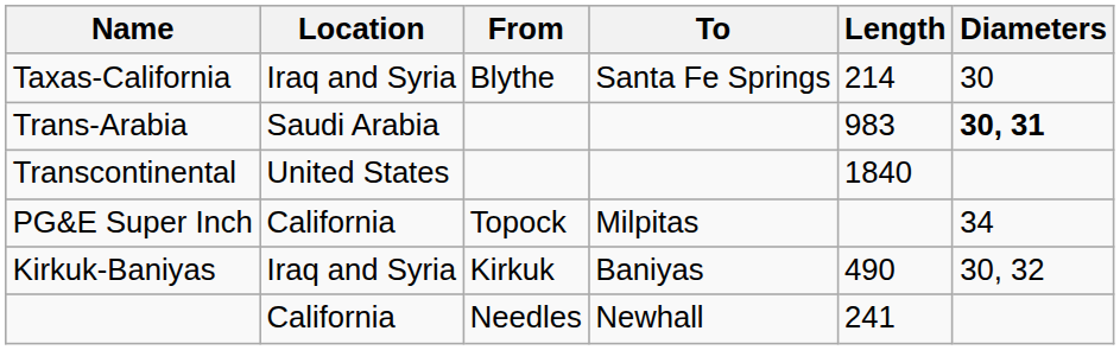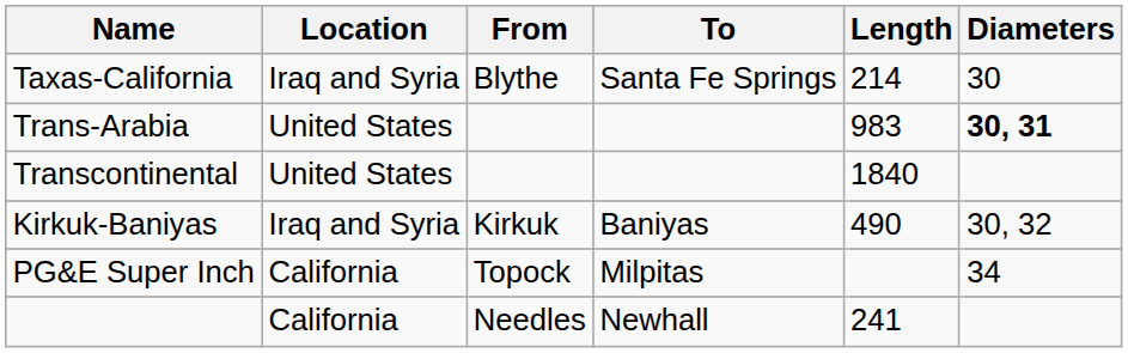Trans-Arabia | Location: Saudi Arabia -> United States
rows swapped: PG&E Super Inch <-> Kirkuk-Baniyas
